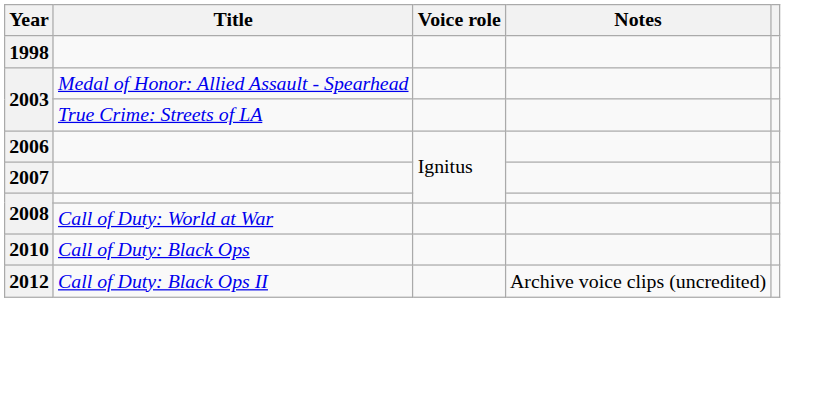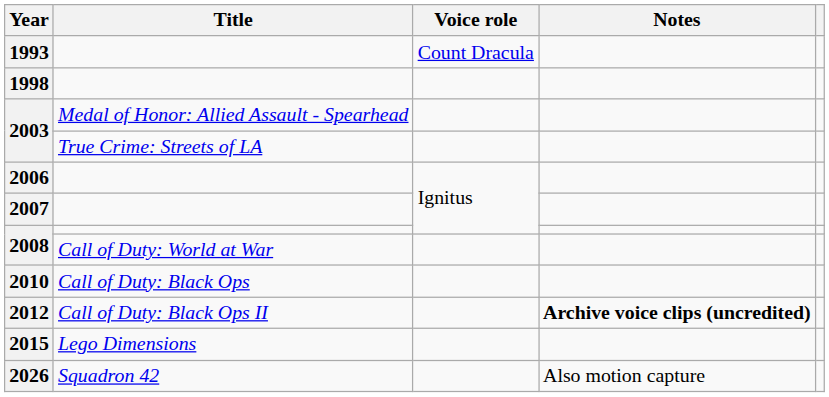+ row: 1993 | Count Dracula
2012 | Notes: normal -> bold
+ row: 2015 | Lego Dimensions
+ row: 2026 | Squadron 42 | Also motion capture
